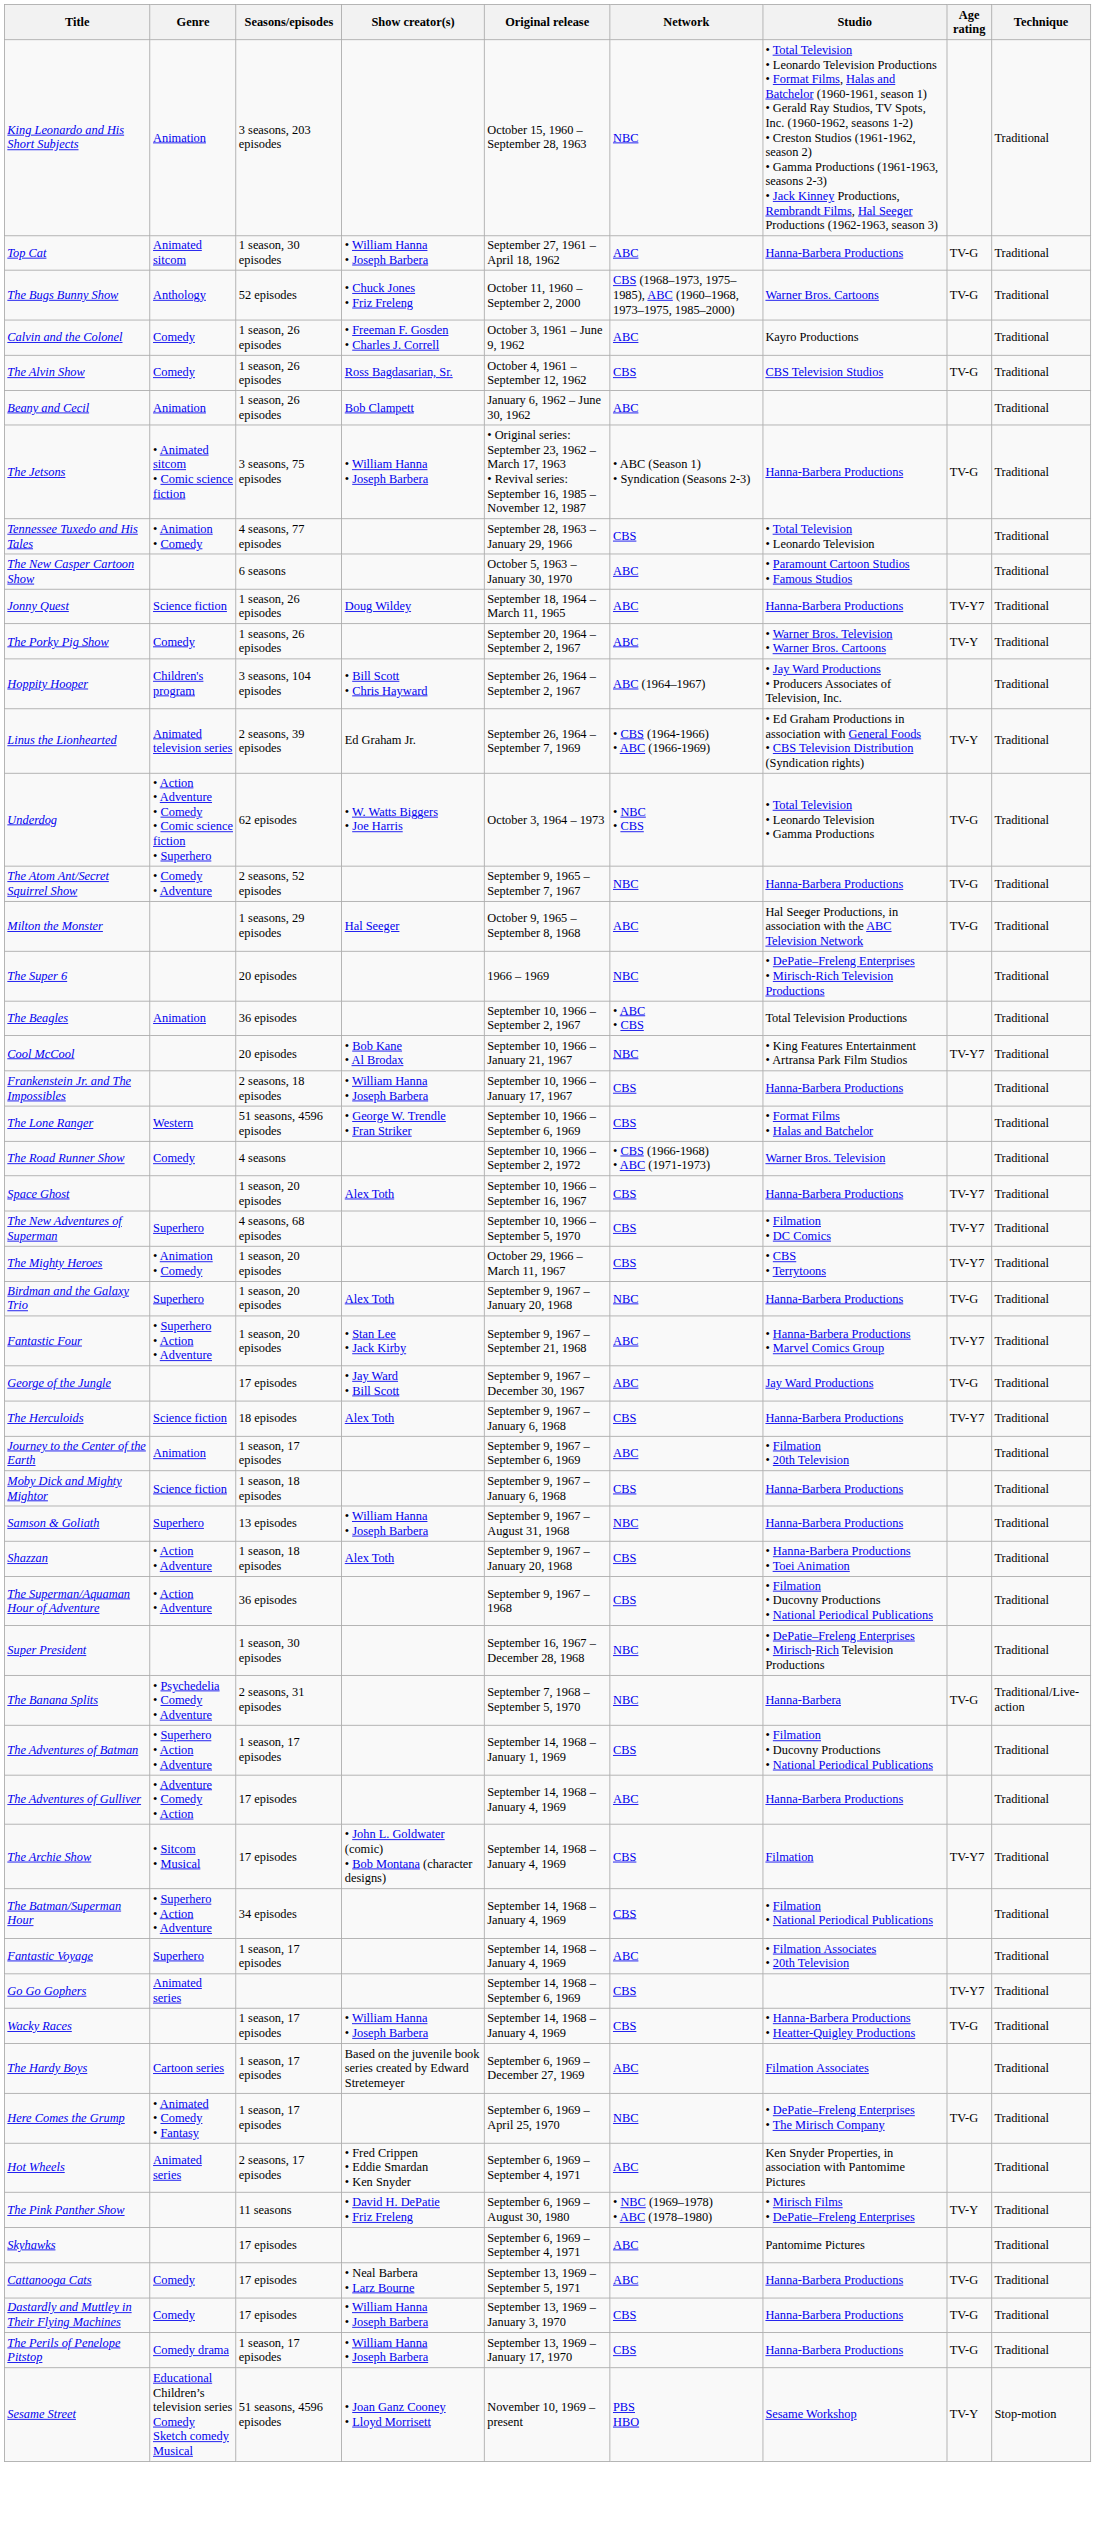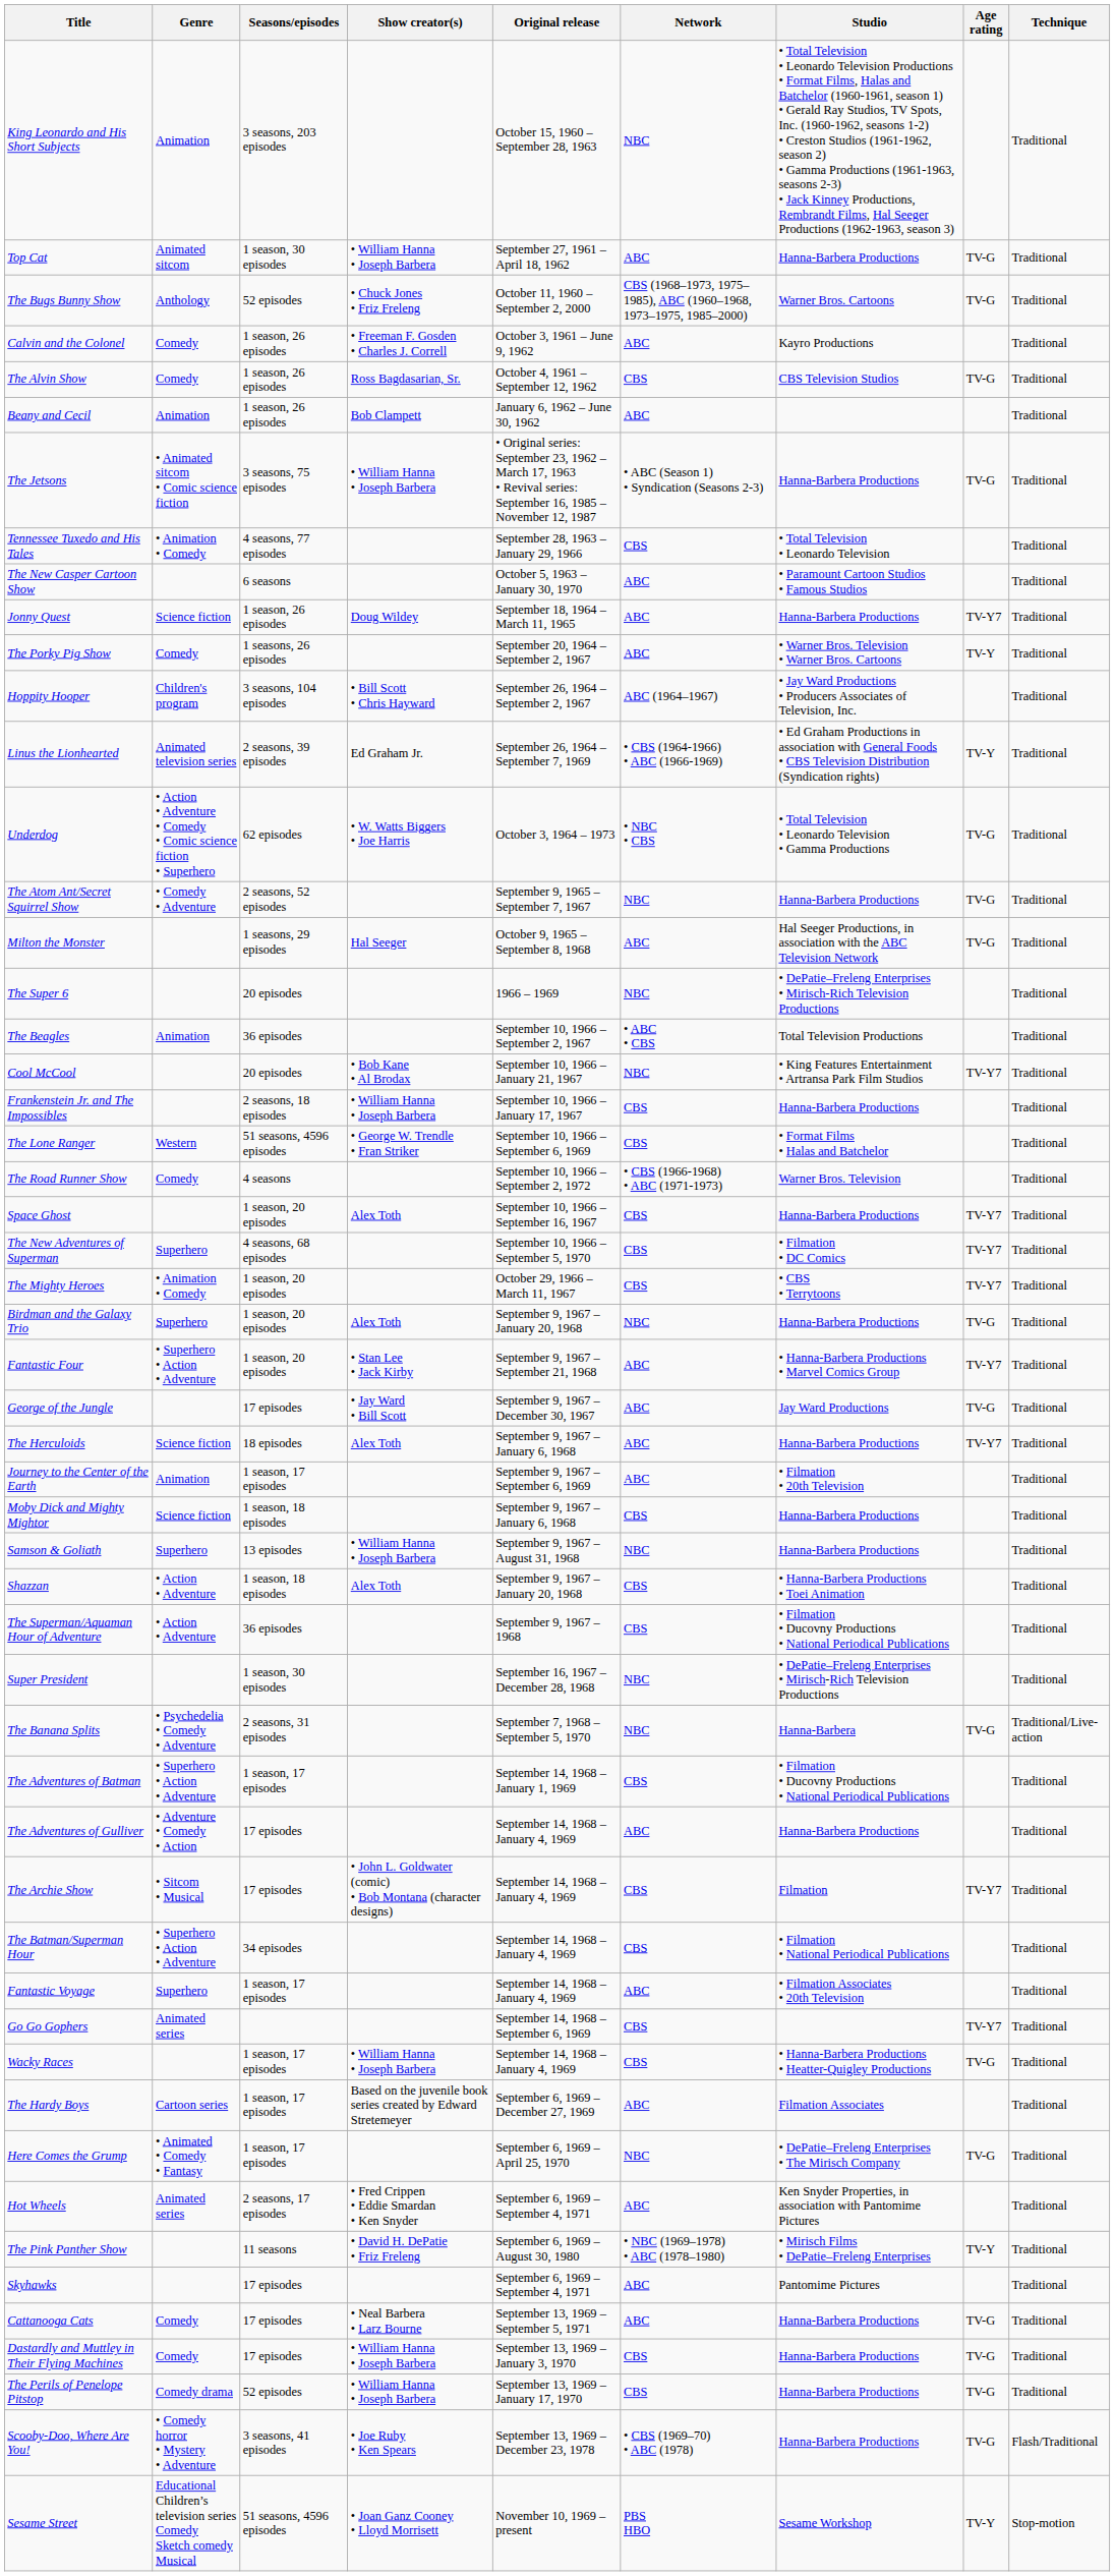The Herculoids | Network: CBS -> ABC
The Perils of Penelope Pitstop | Seasons/episodes: 1 season, 17 episodes -> 52 episodes
+ row: Scooby-Doo, Where Are You! | • Comedy horror • Mystery • Adventure | 3 seasons, 41 episodes | • Joe Ruby • Ken Spears | September 13, 1969 – December 23, 1978 | • CBS (1969–70) • ABC (1978) | Hanna-Barbera Productions | TV-G | Flash/Traditional
